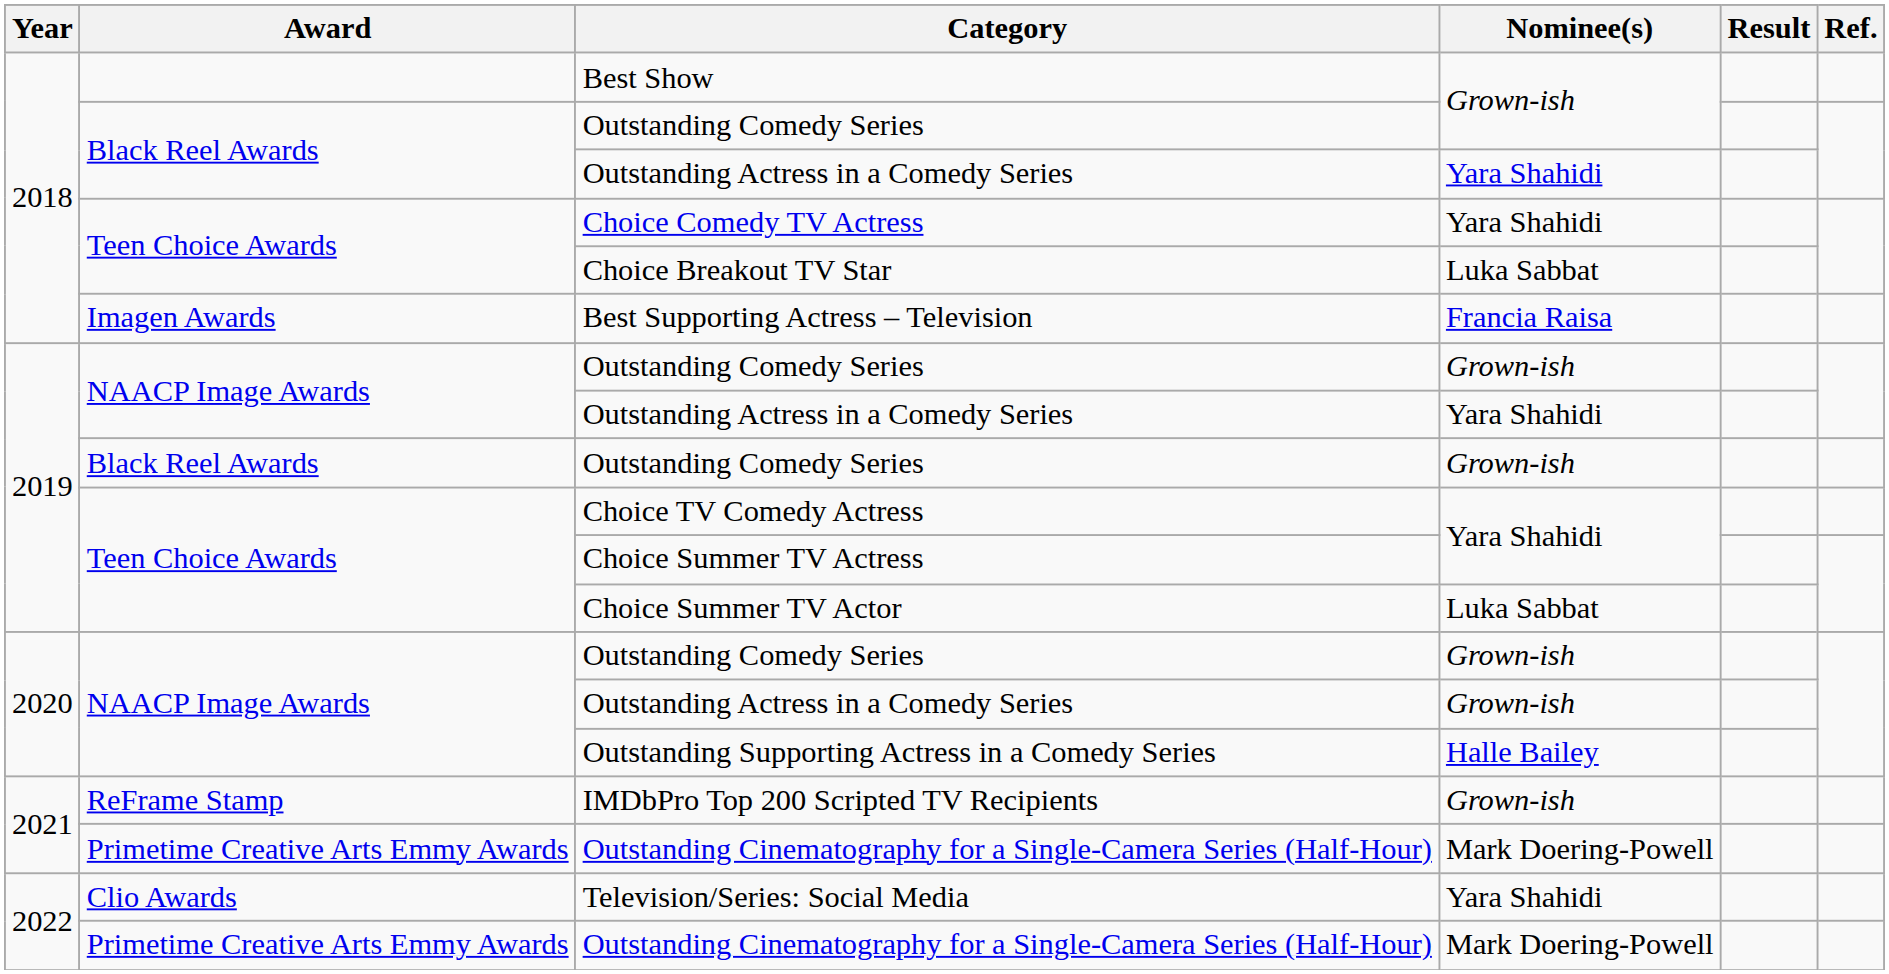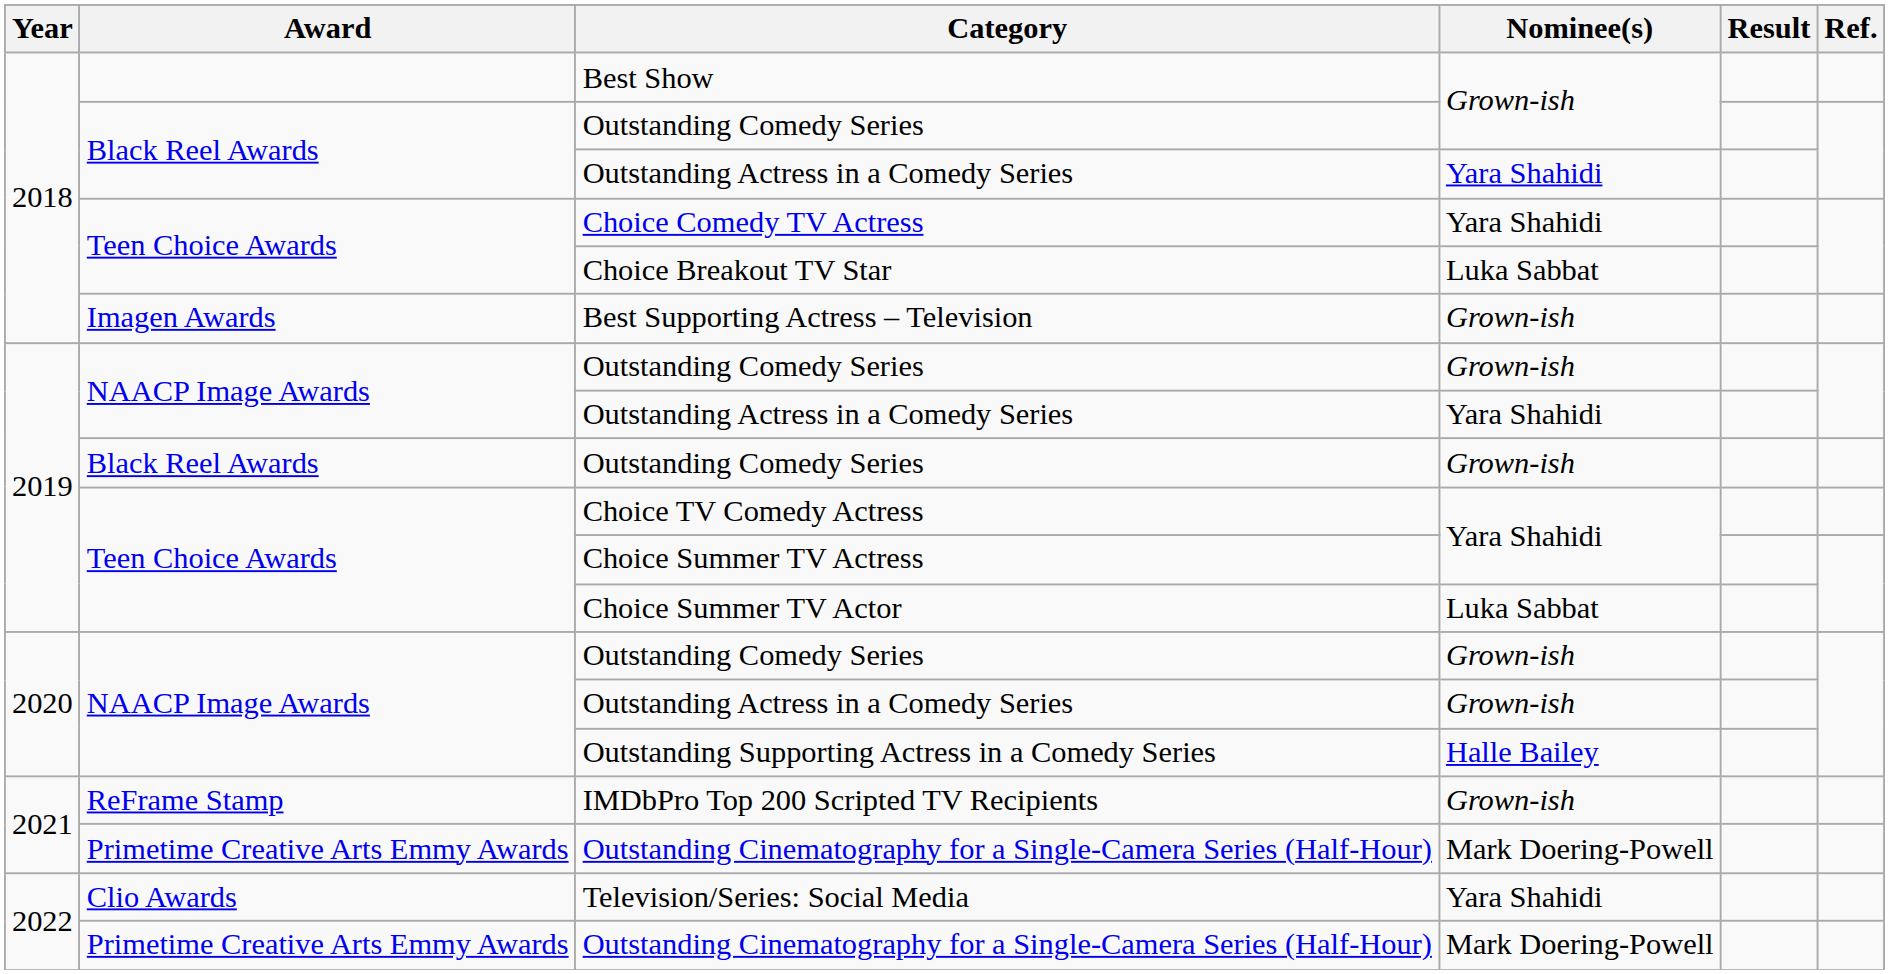Best Supporting Actress – Television | Nominee(s): Francia Raisa -> Grown-ish
